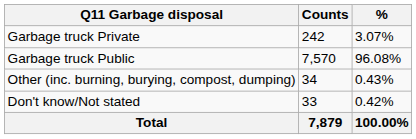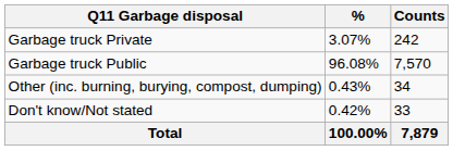columns swapped: Counts <-> %
